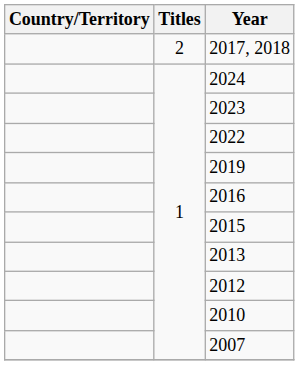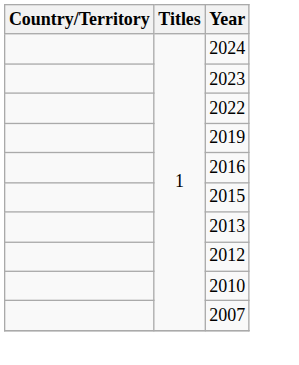- row: 2 | 2017, 2018
